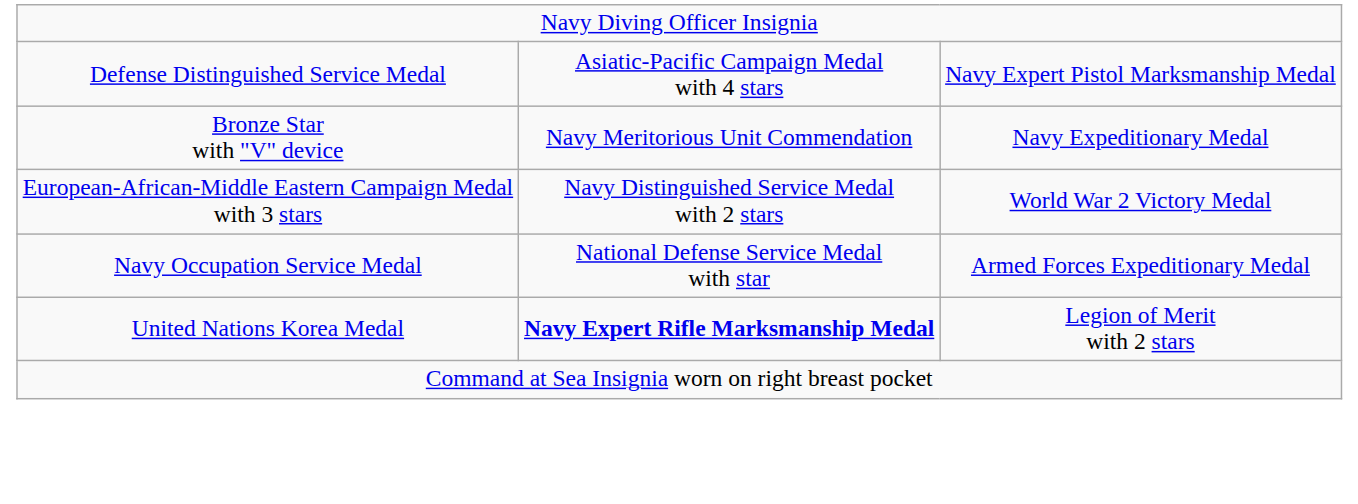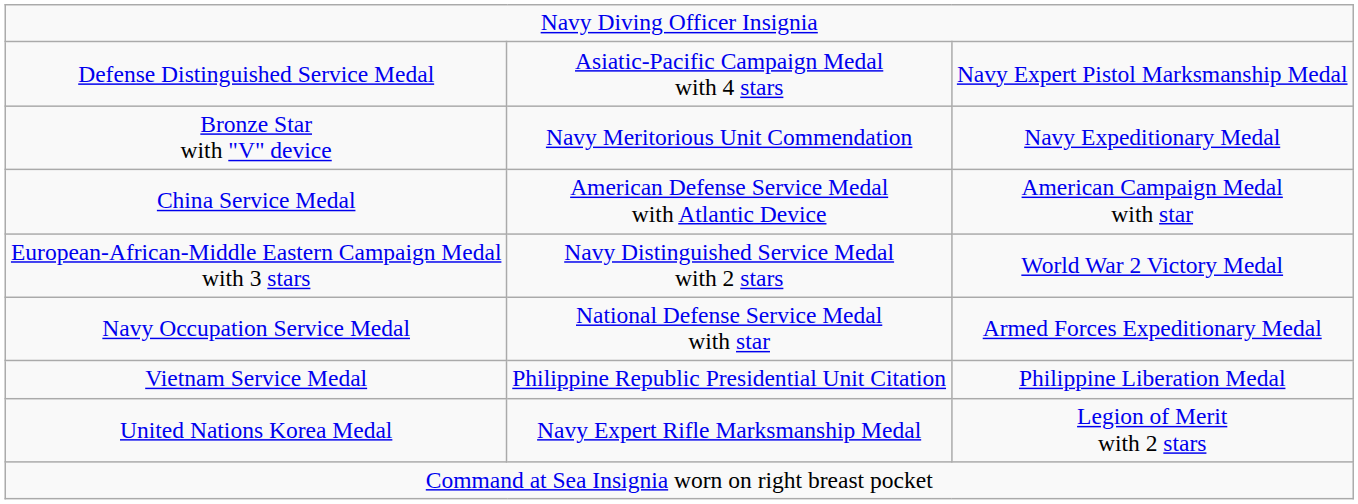+ row: China Service Medal | American Defense Service Medal with Atlantic Device | American Campaign Medal with star
+ row: Vietnam Service Medal | Philippine Republic Presidential Unit Citation | Philippine Liberation Medal
United Nations Korea Medal | column 2: bold -> normal
